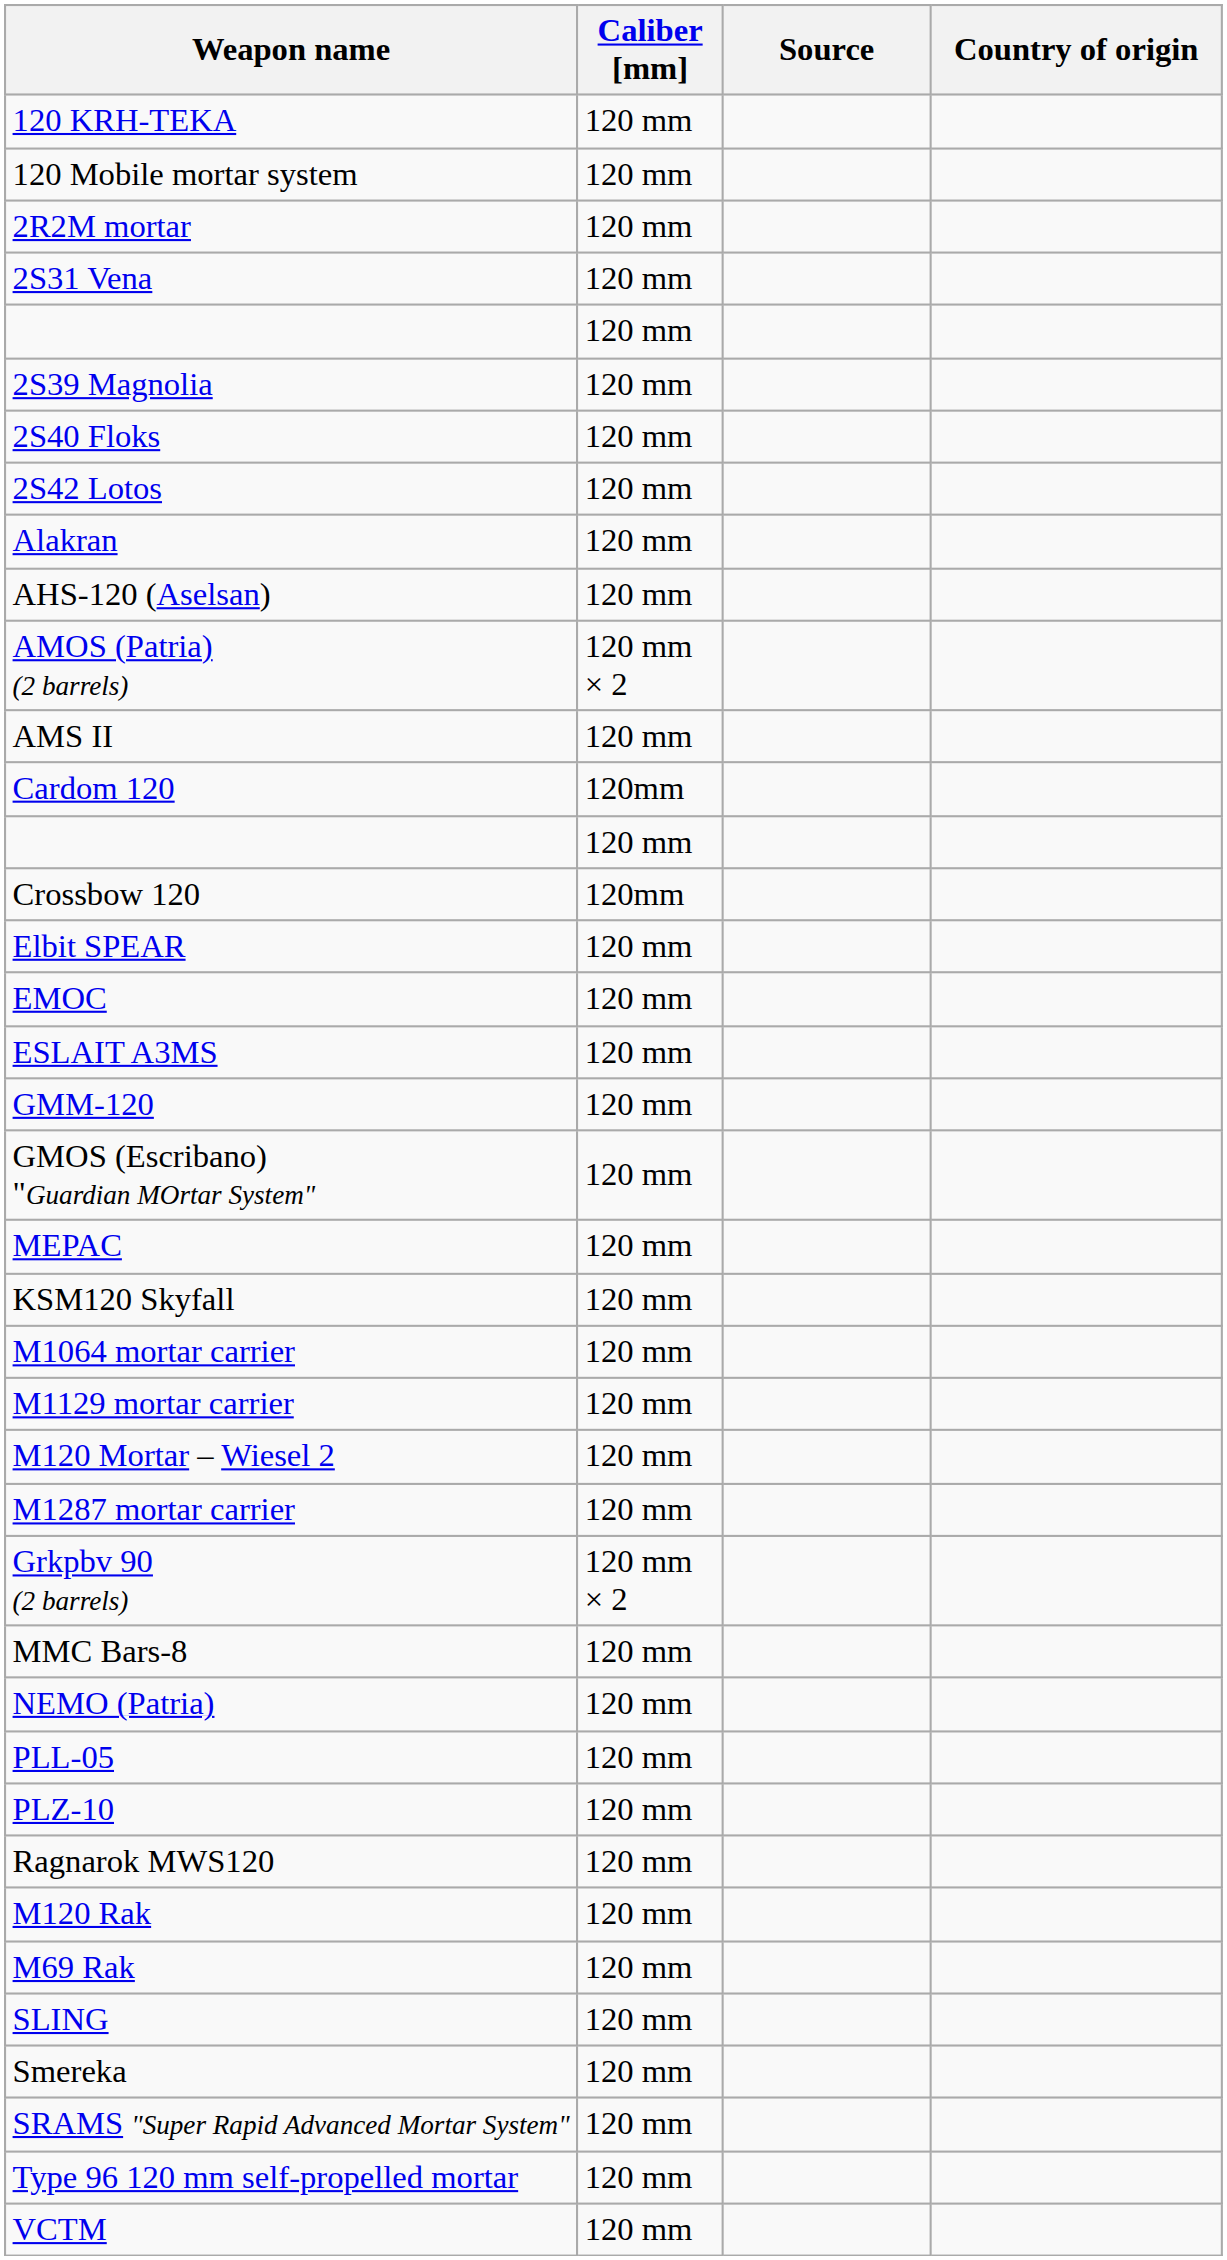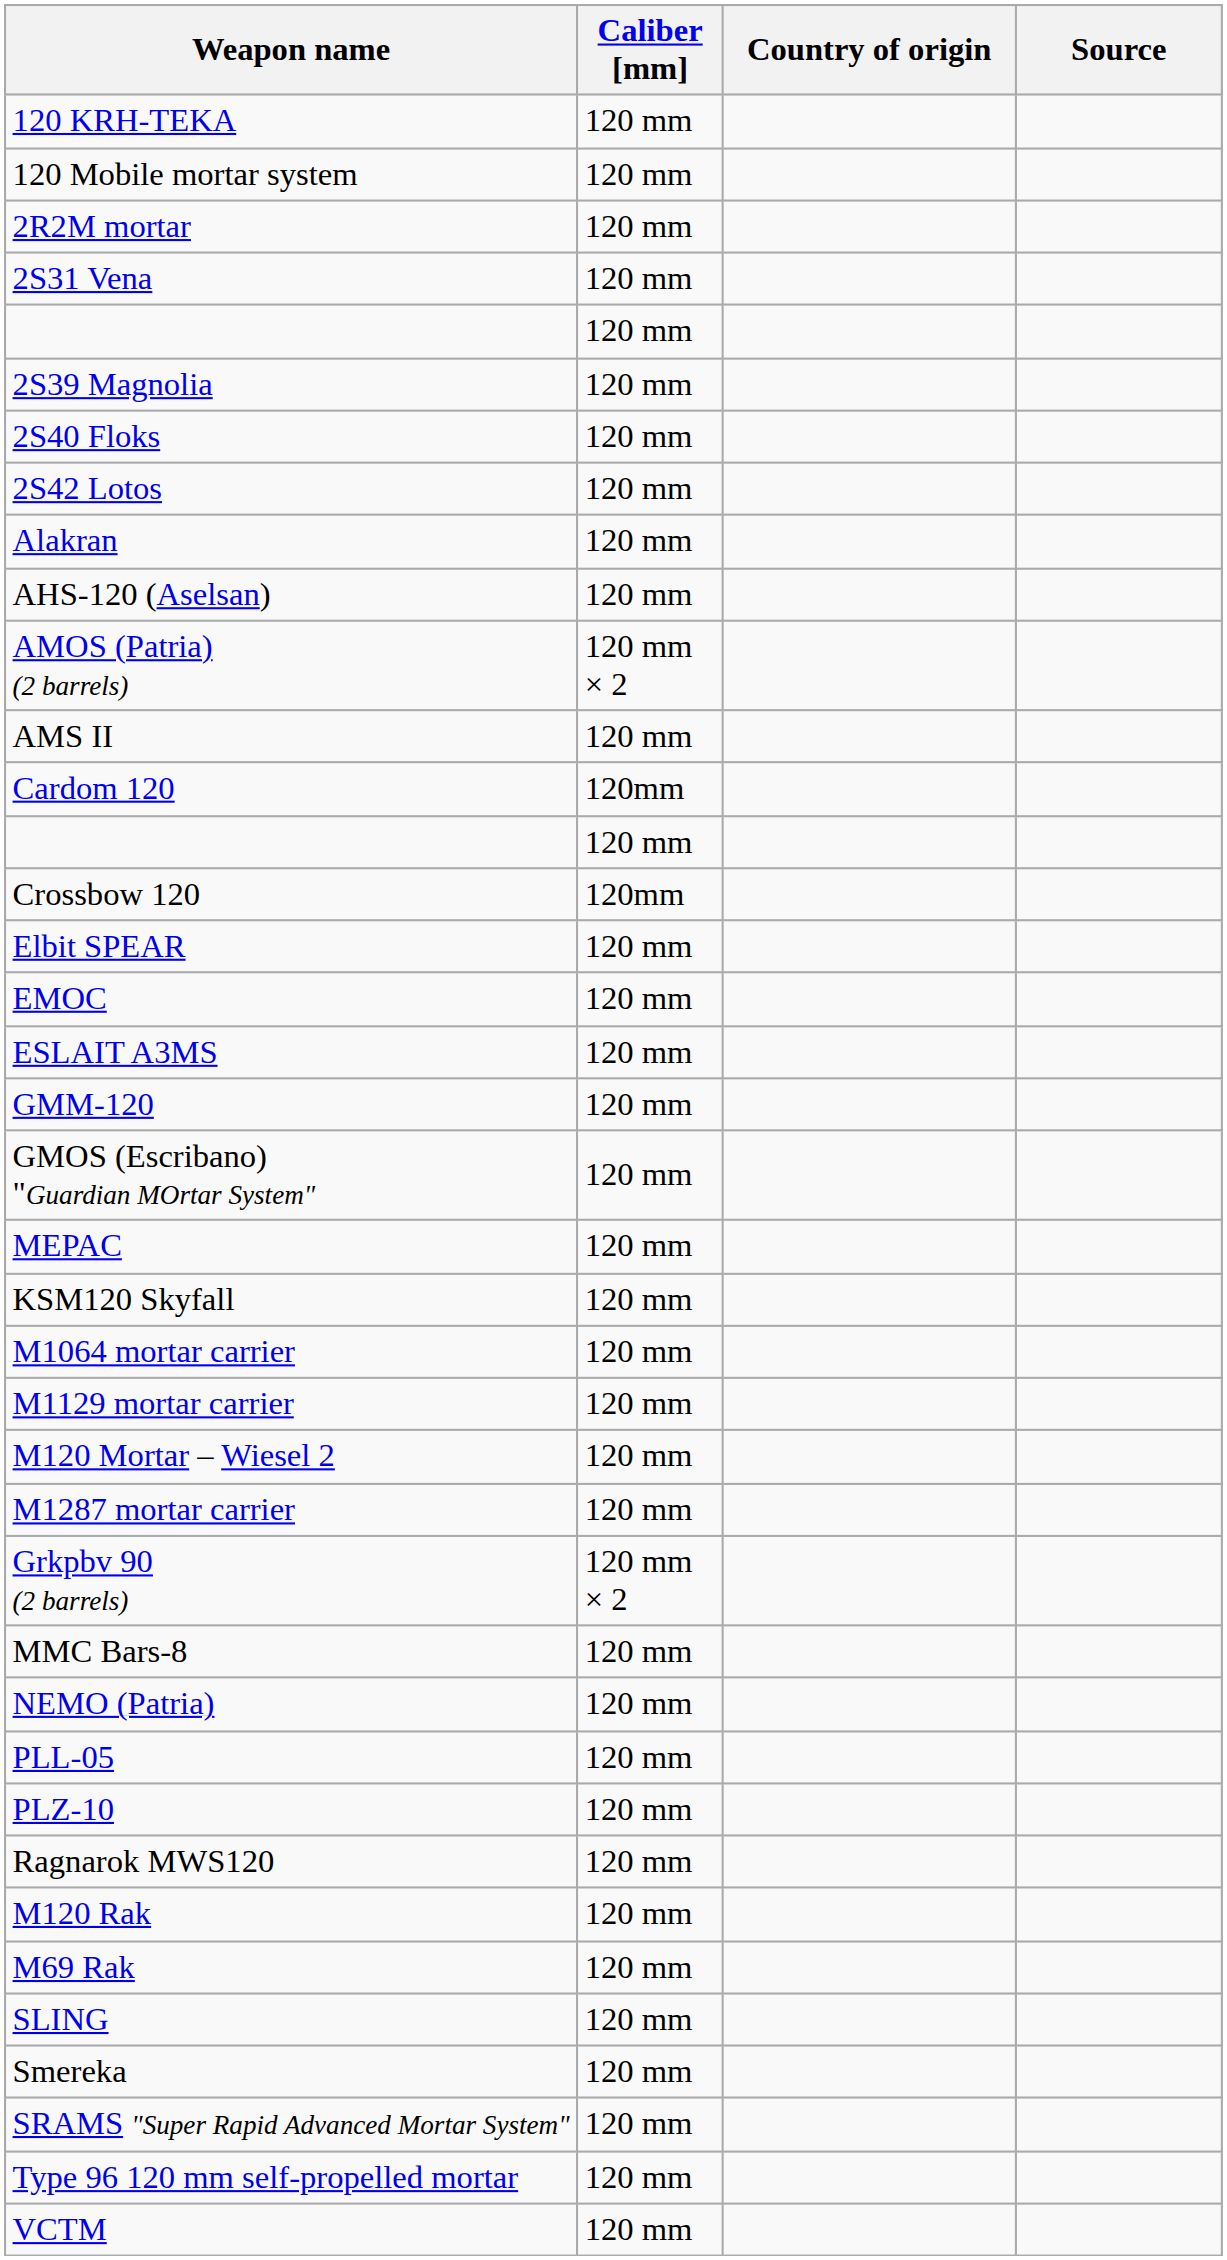columns swapped: Country of origin <-> Source
